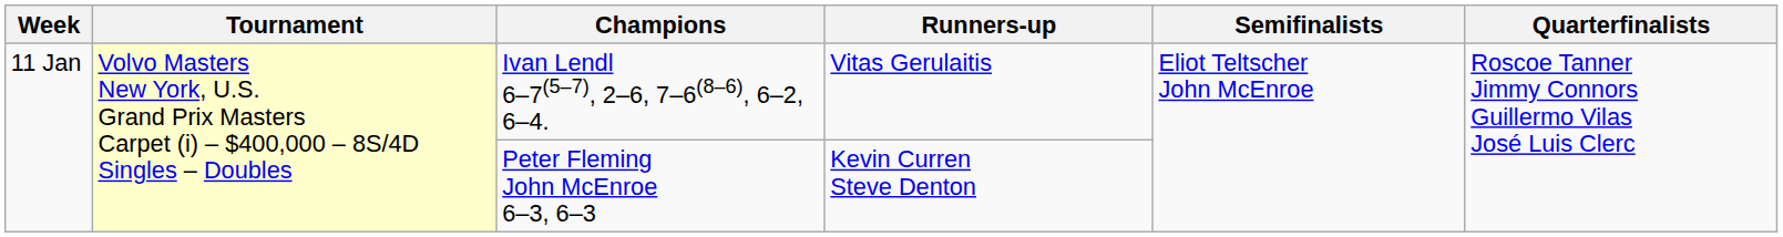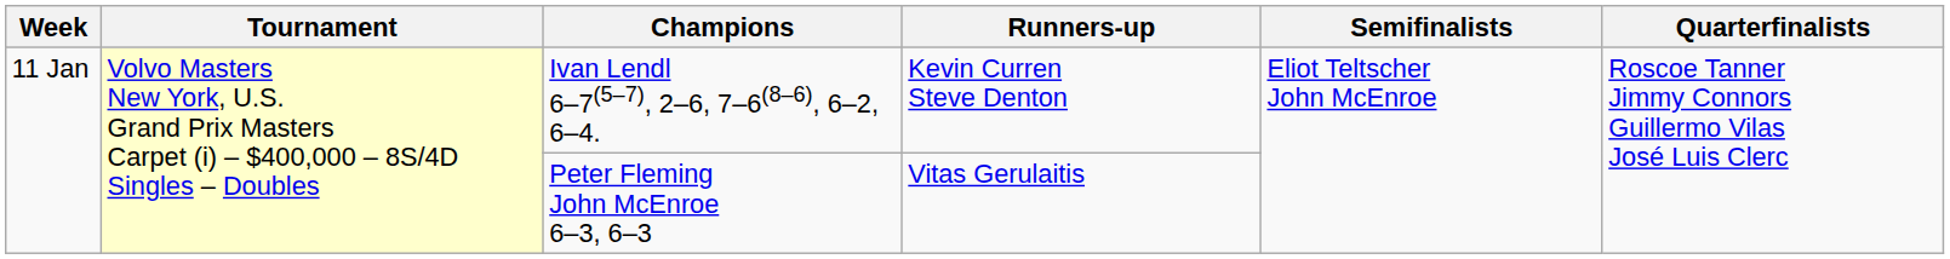Ivan Lendl 6–7(5–7), 2–6, 7–6(8–6), 6–2, 6–4. | Runners-up: Vitas Gerulaitis -> Kevin Curren Steve Denton
Peter Fleming John McEnroe 6–3, 6–3 | Runners-up: Kevin Curren Steve Denton -> Vitas Gerulaitis
